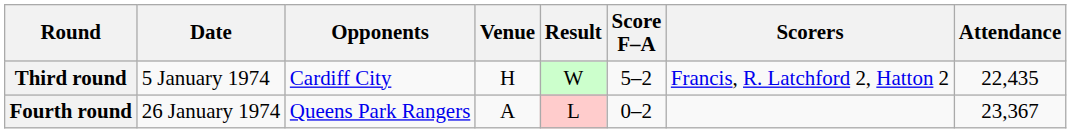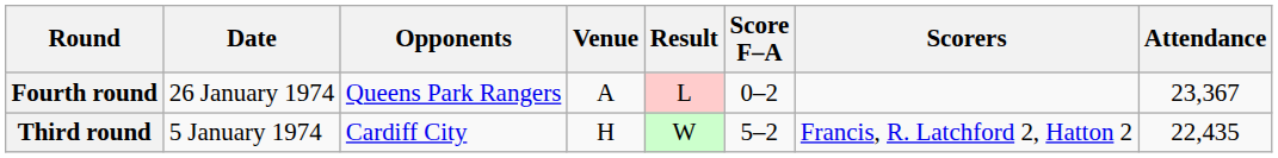rows swapped: Third round <-> Fourth round
